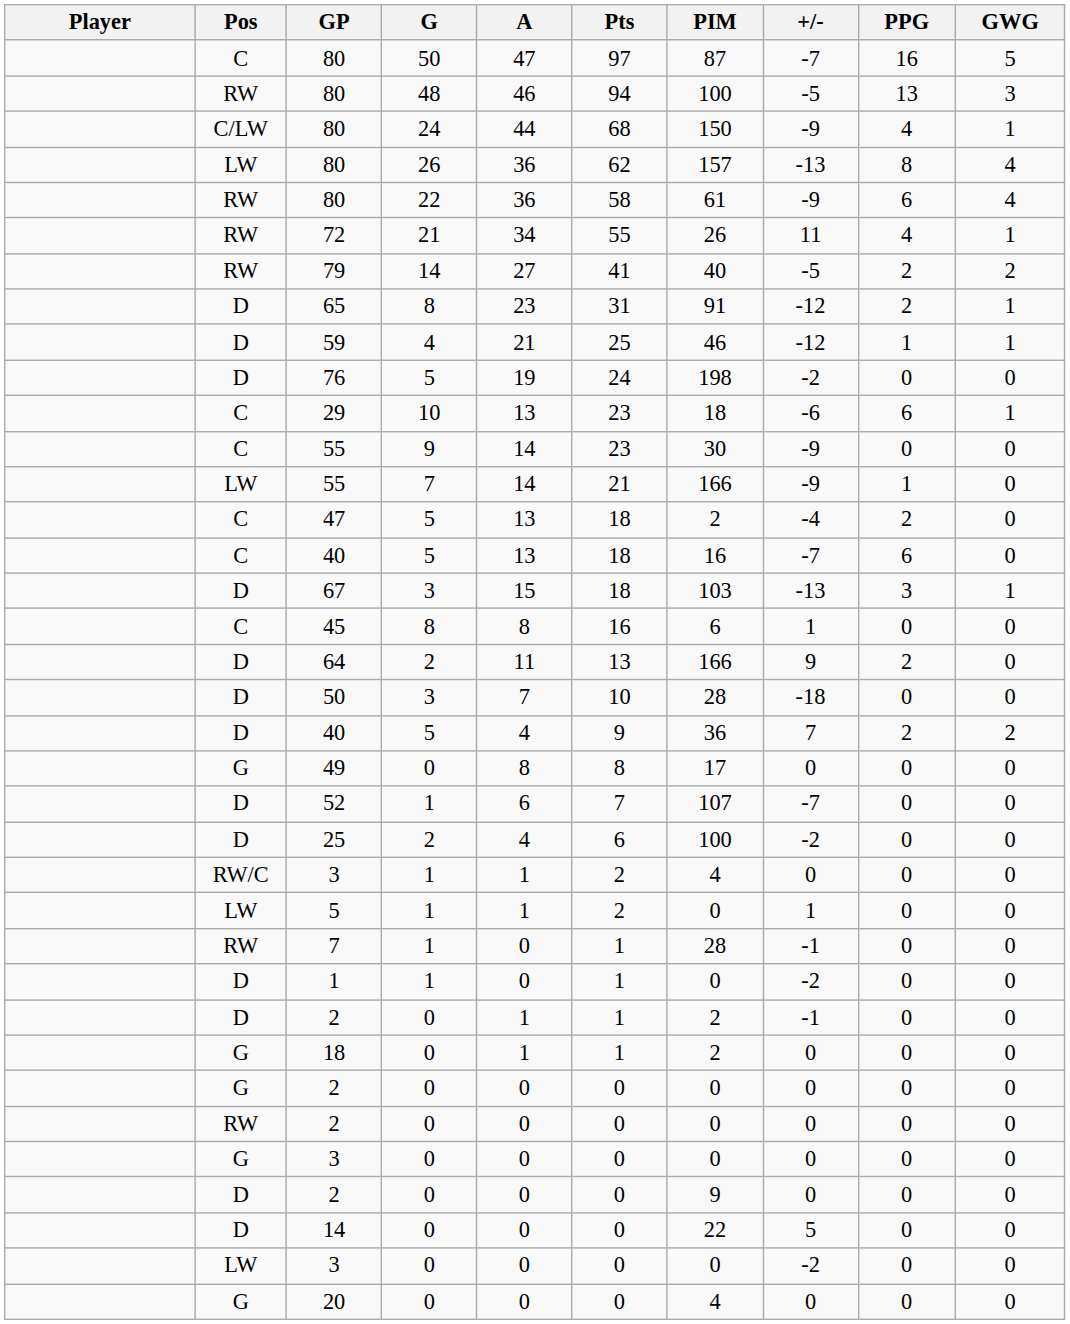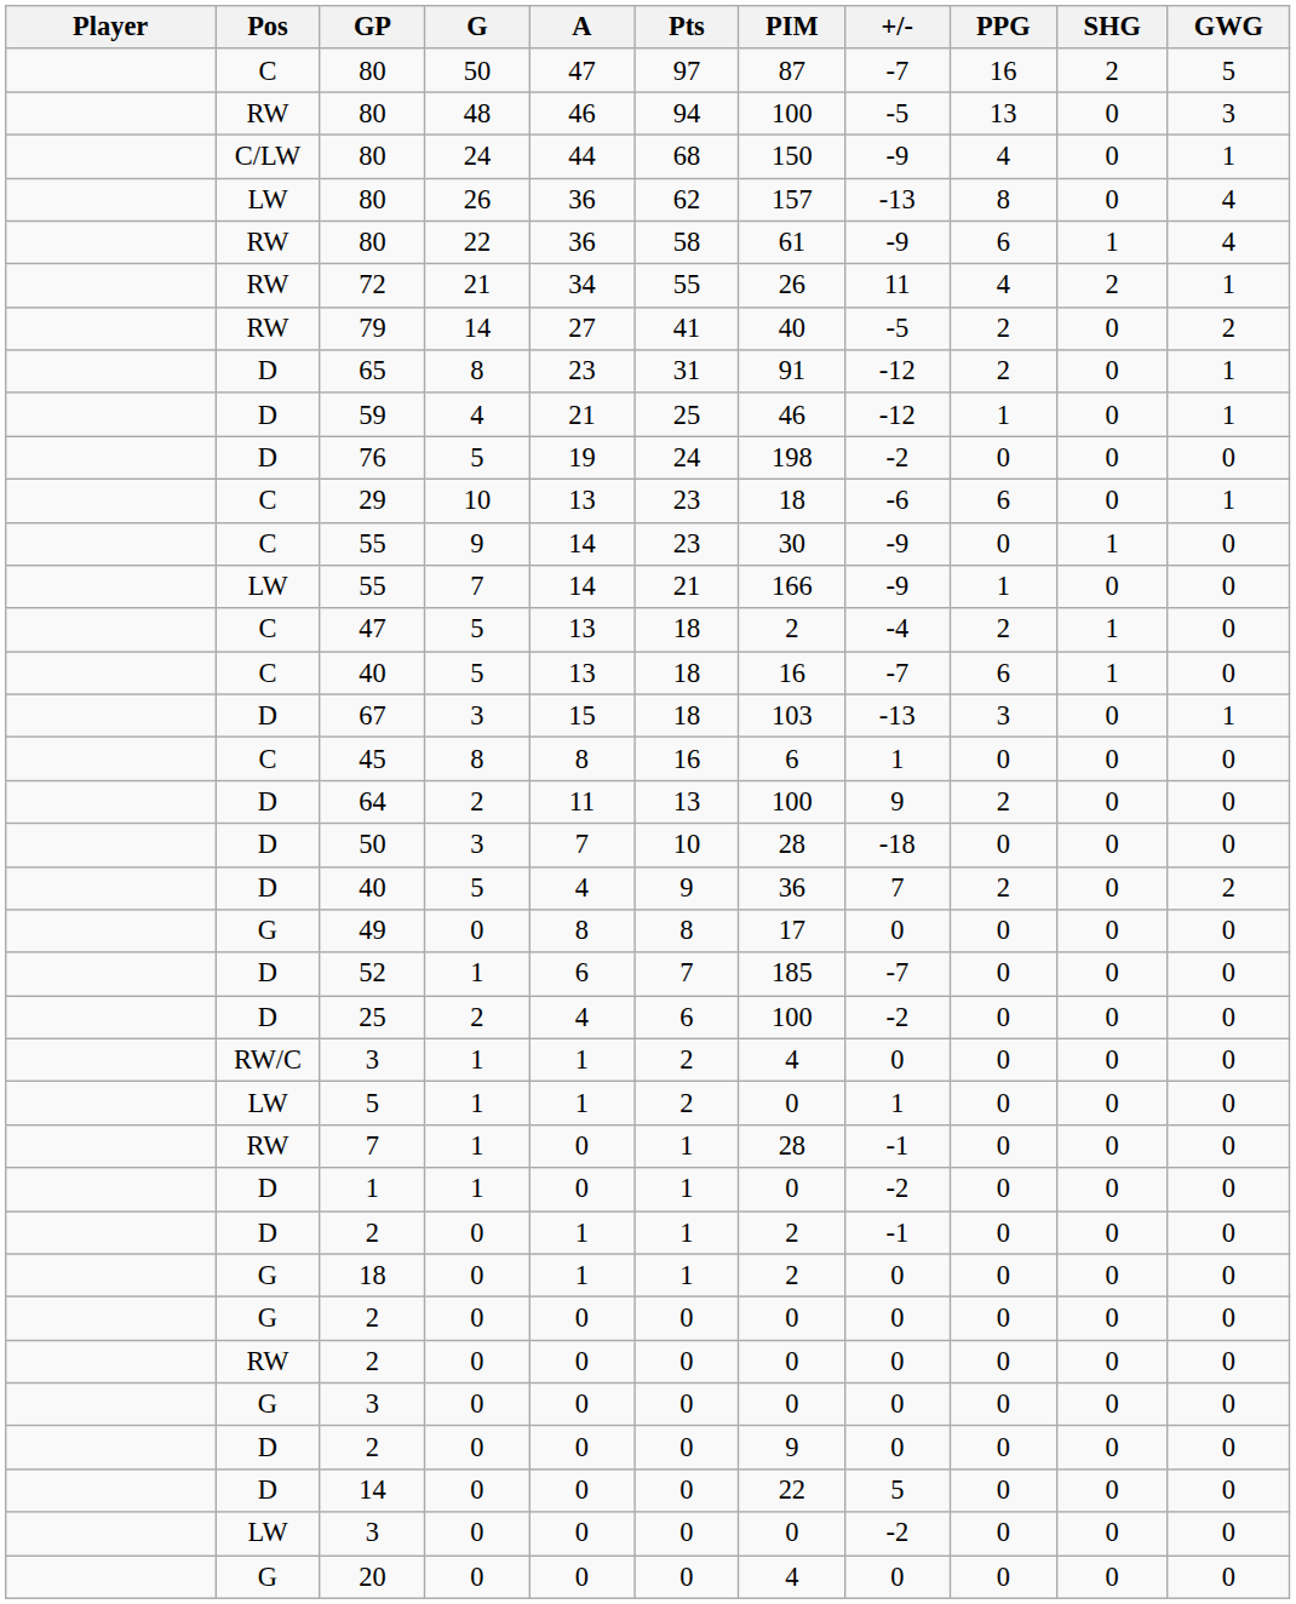+ column: SHG | 2 | 0 | 0 | 0 | 1 | 2 | 0 | 0 | 0 | 0 | 0 | 1 | 0 | 1 | 1 | 0 | 0 | 0 | 0 | 0 | 0 | 0 | 0 | 0 | 0 | 0 | 0 | 0 | 0 | 0 | 0 | 0 | 0 | 0 | 0 | 0
64 | PIM: 166 -> 100
52 | PIM: 107 -> 185
